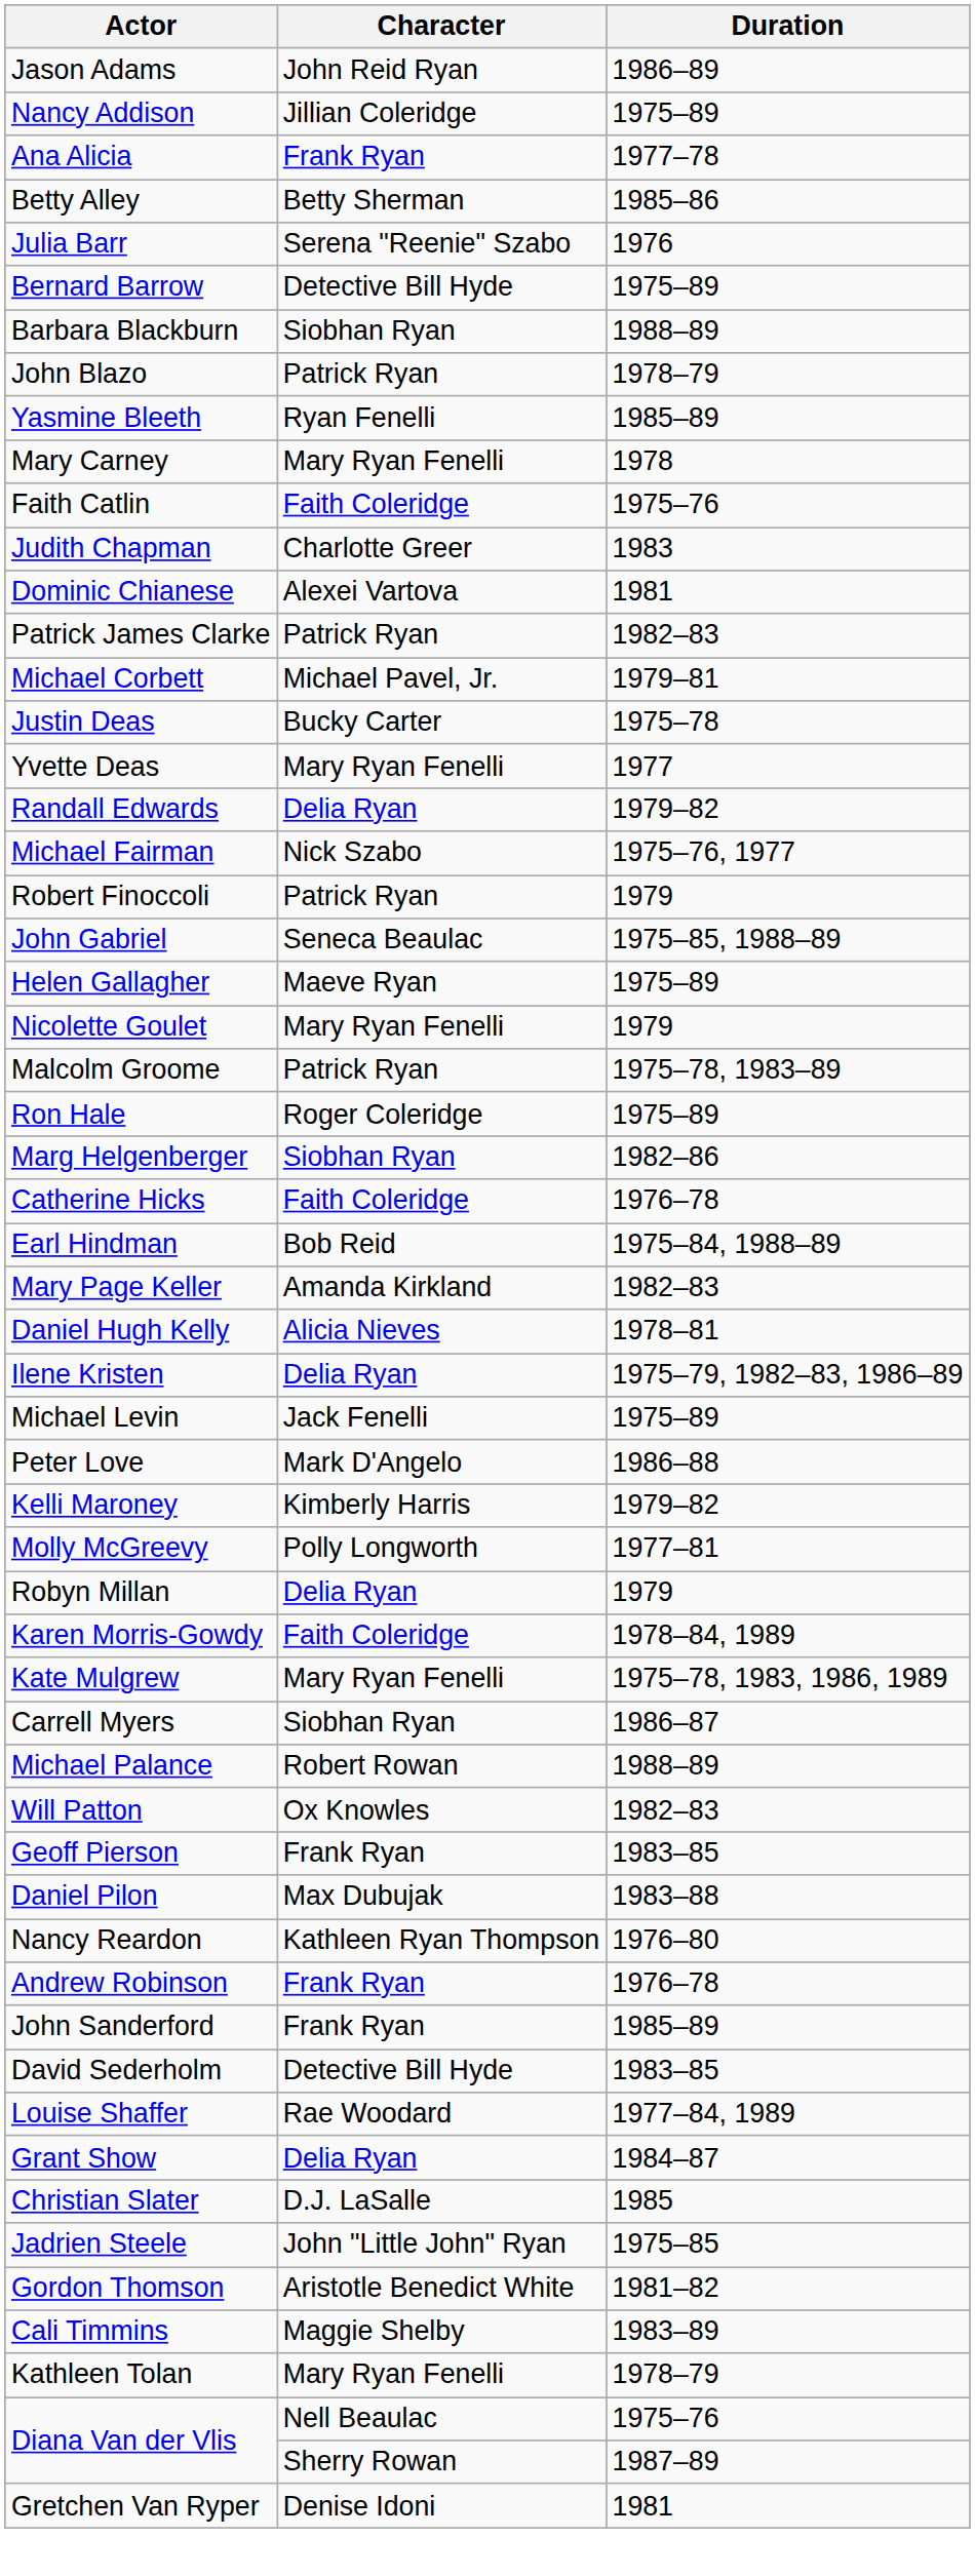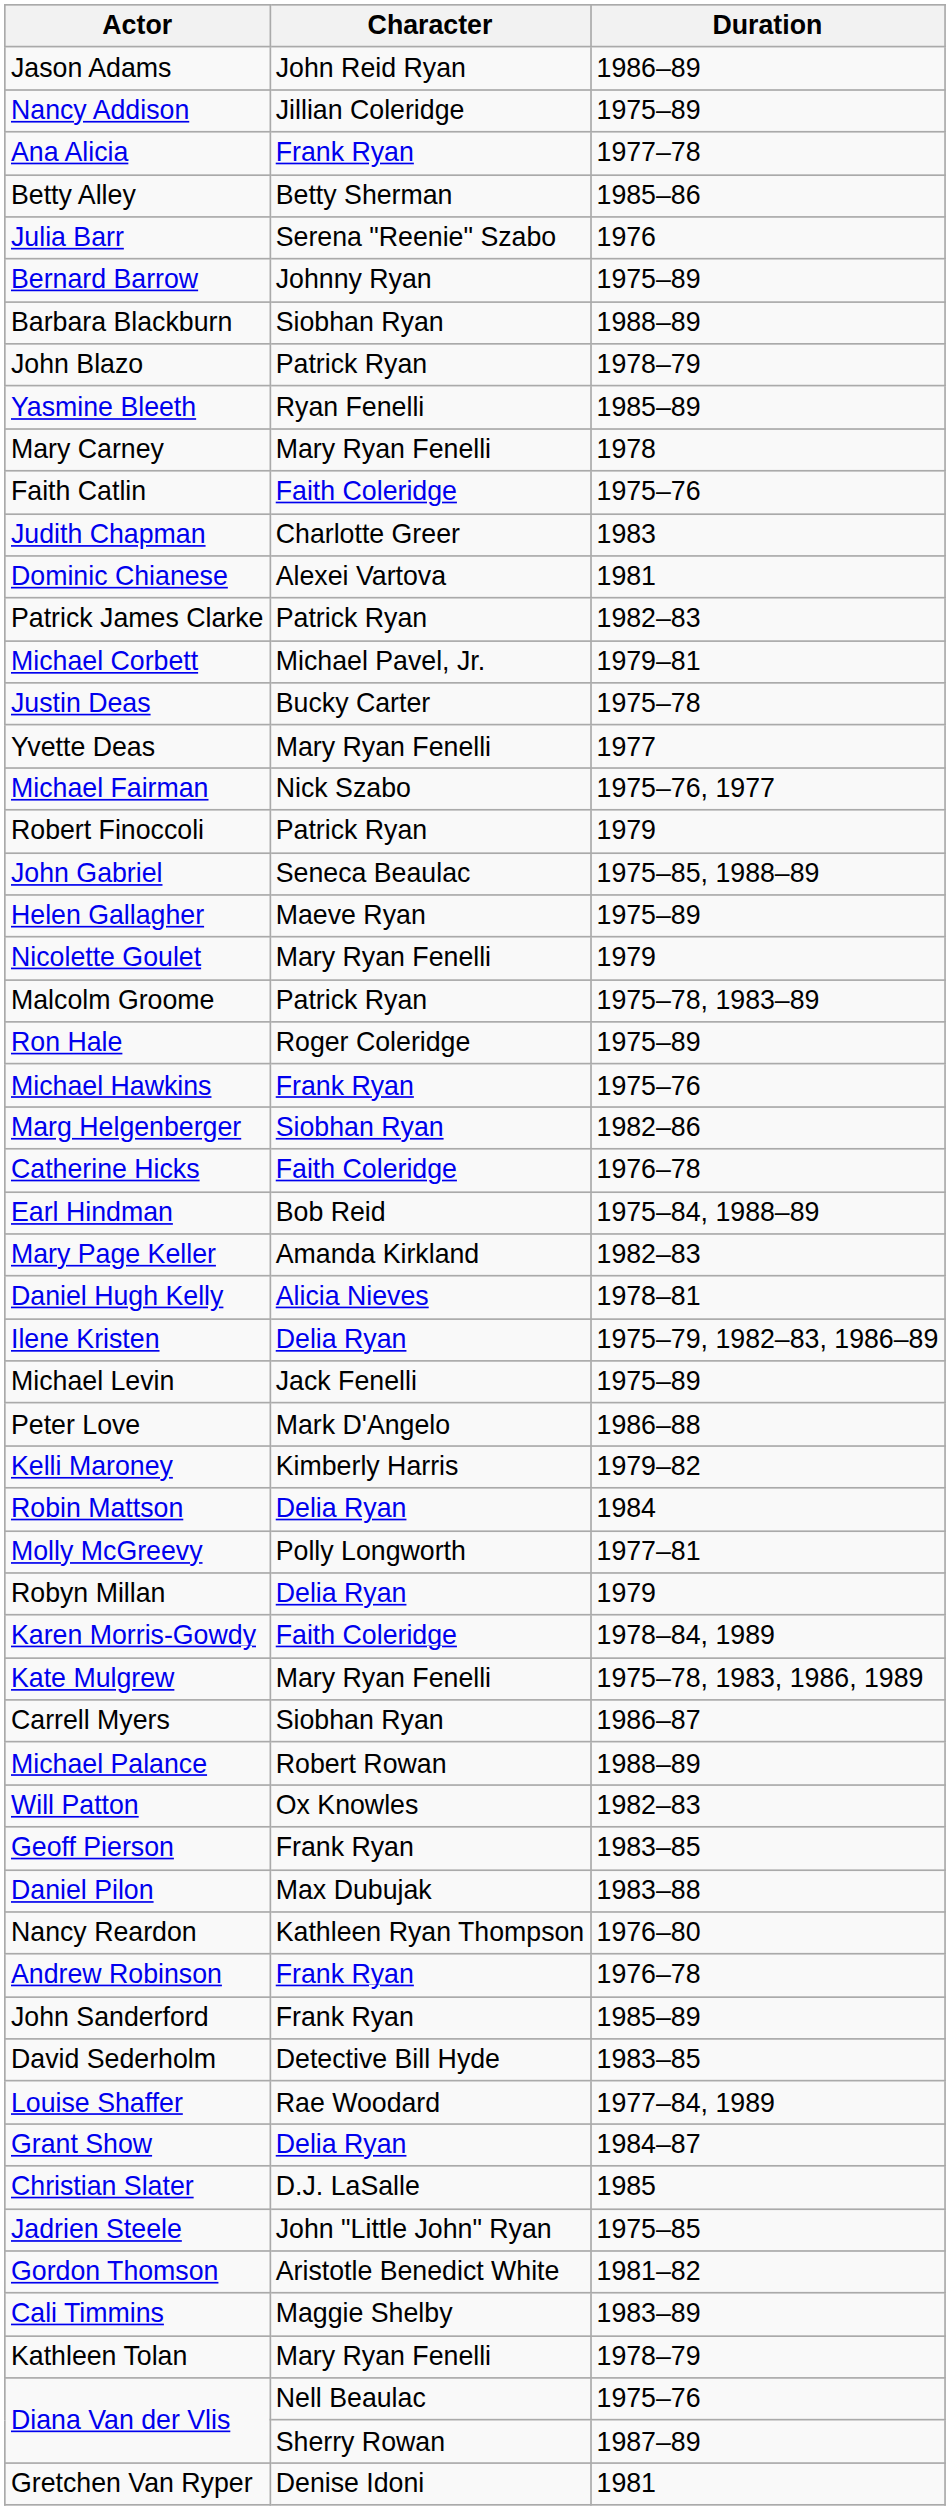Bernard Barrow | Character: Detective Bill Hyde -> Johnny Ryan
- row: Randall Edwards | Delia Ryan | 1979–82
+ row: Michael Hawkins | Frank Ryan | 1975–76
+ row: Robin Mattson | Delia Ryan | 1984
